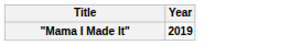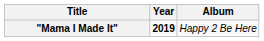+ column: Album | Happy 2 Be Here
